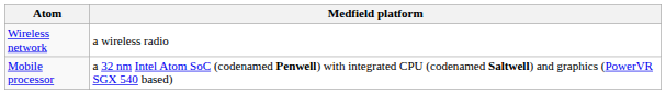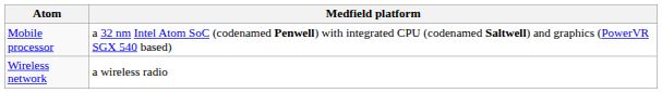rows swapped: Mobile processor <-> Wireless network
